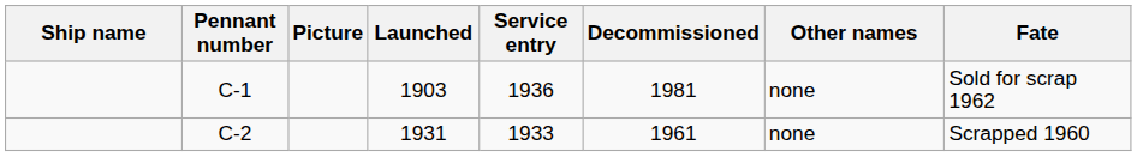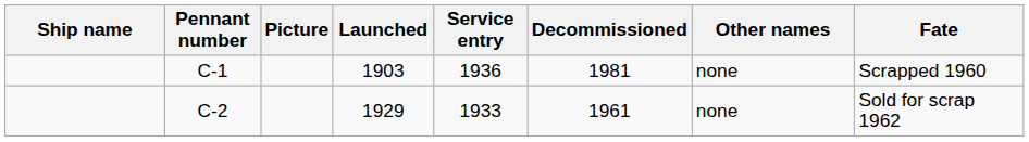C-1 | Fate: Sold for scrap 1962 -> Scrapped 1960
C-2 | Launched: 1931 -> 1929
C-2 | Fate: Scrapped 1960 -> Sold for scrap 1962
